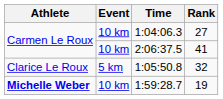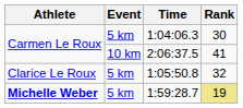1:04:06.3 | Event: 10 km -> 5 km
1:04:06.3 | Rank: 27 -> 30
1:59:28.7 | Event: 10 km -> 5 km
1:59:28.7 | Rank: no background -> khaki background
